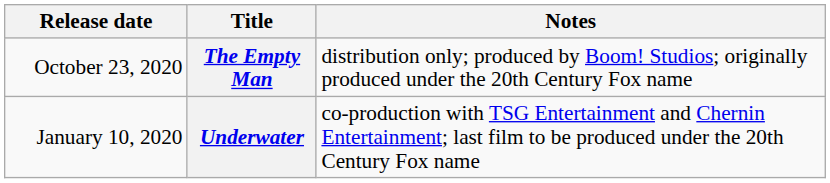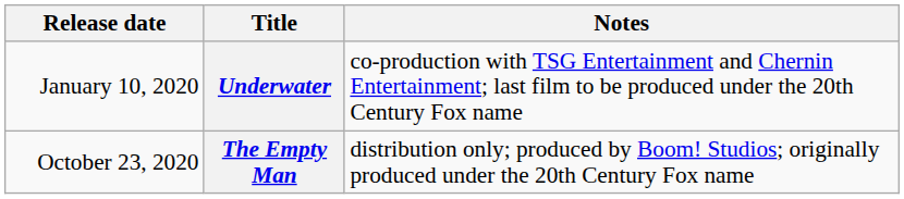rows swapped: Underwater <-> The Empty Man
